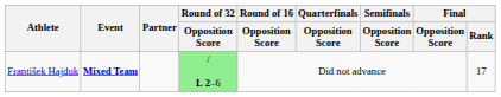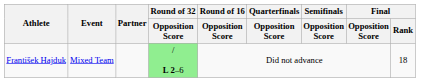František Hajduk | Event: bold -> normal
František Hajduk | Final / Rank: 17 -> 18
